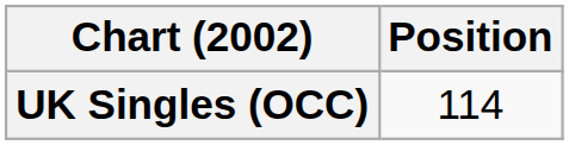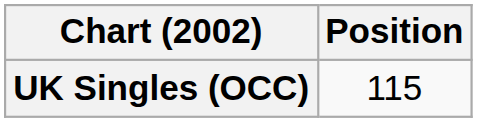UK Singles (OCC) | Position: 114 -> 115
